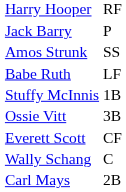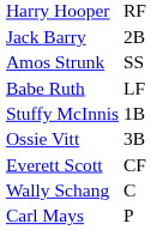Jack Barry | column 2: P -> 2B
Carl Mays | column 2: 2B -> P
